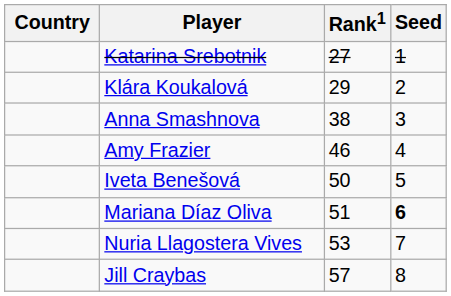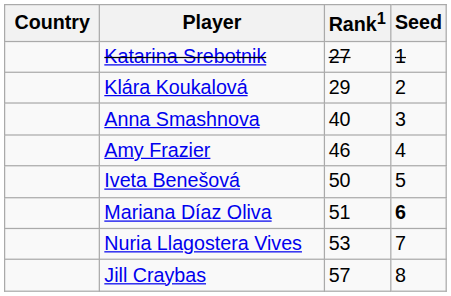Anna Smashnova | Rank1: 38 -> 40
